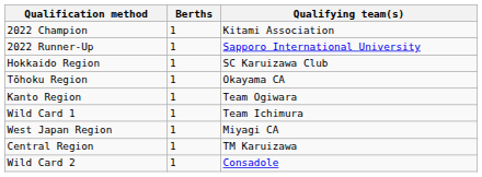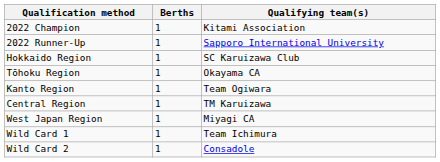rows swapped: Central Region <-> Wild Card 1
